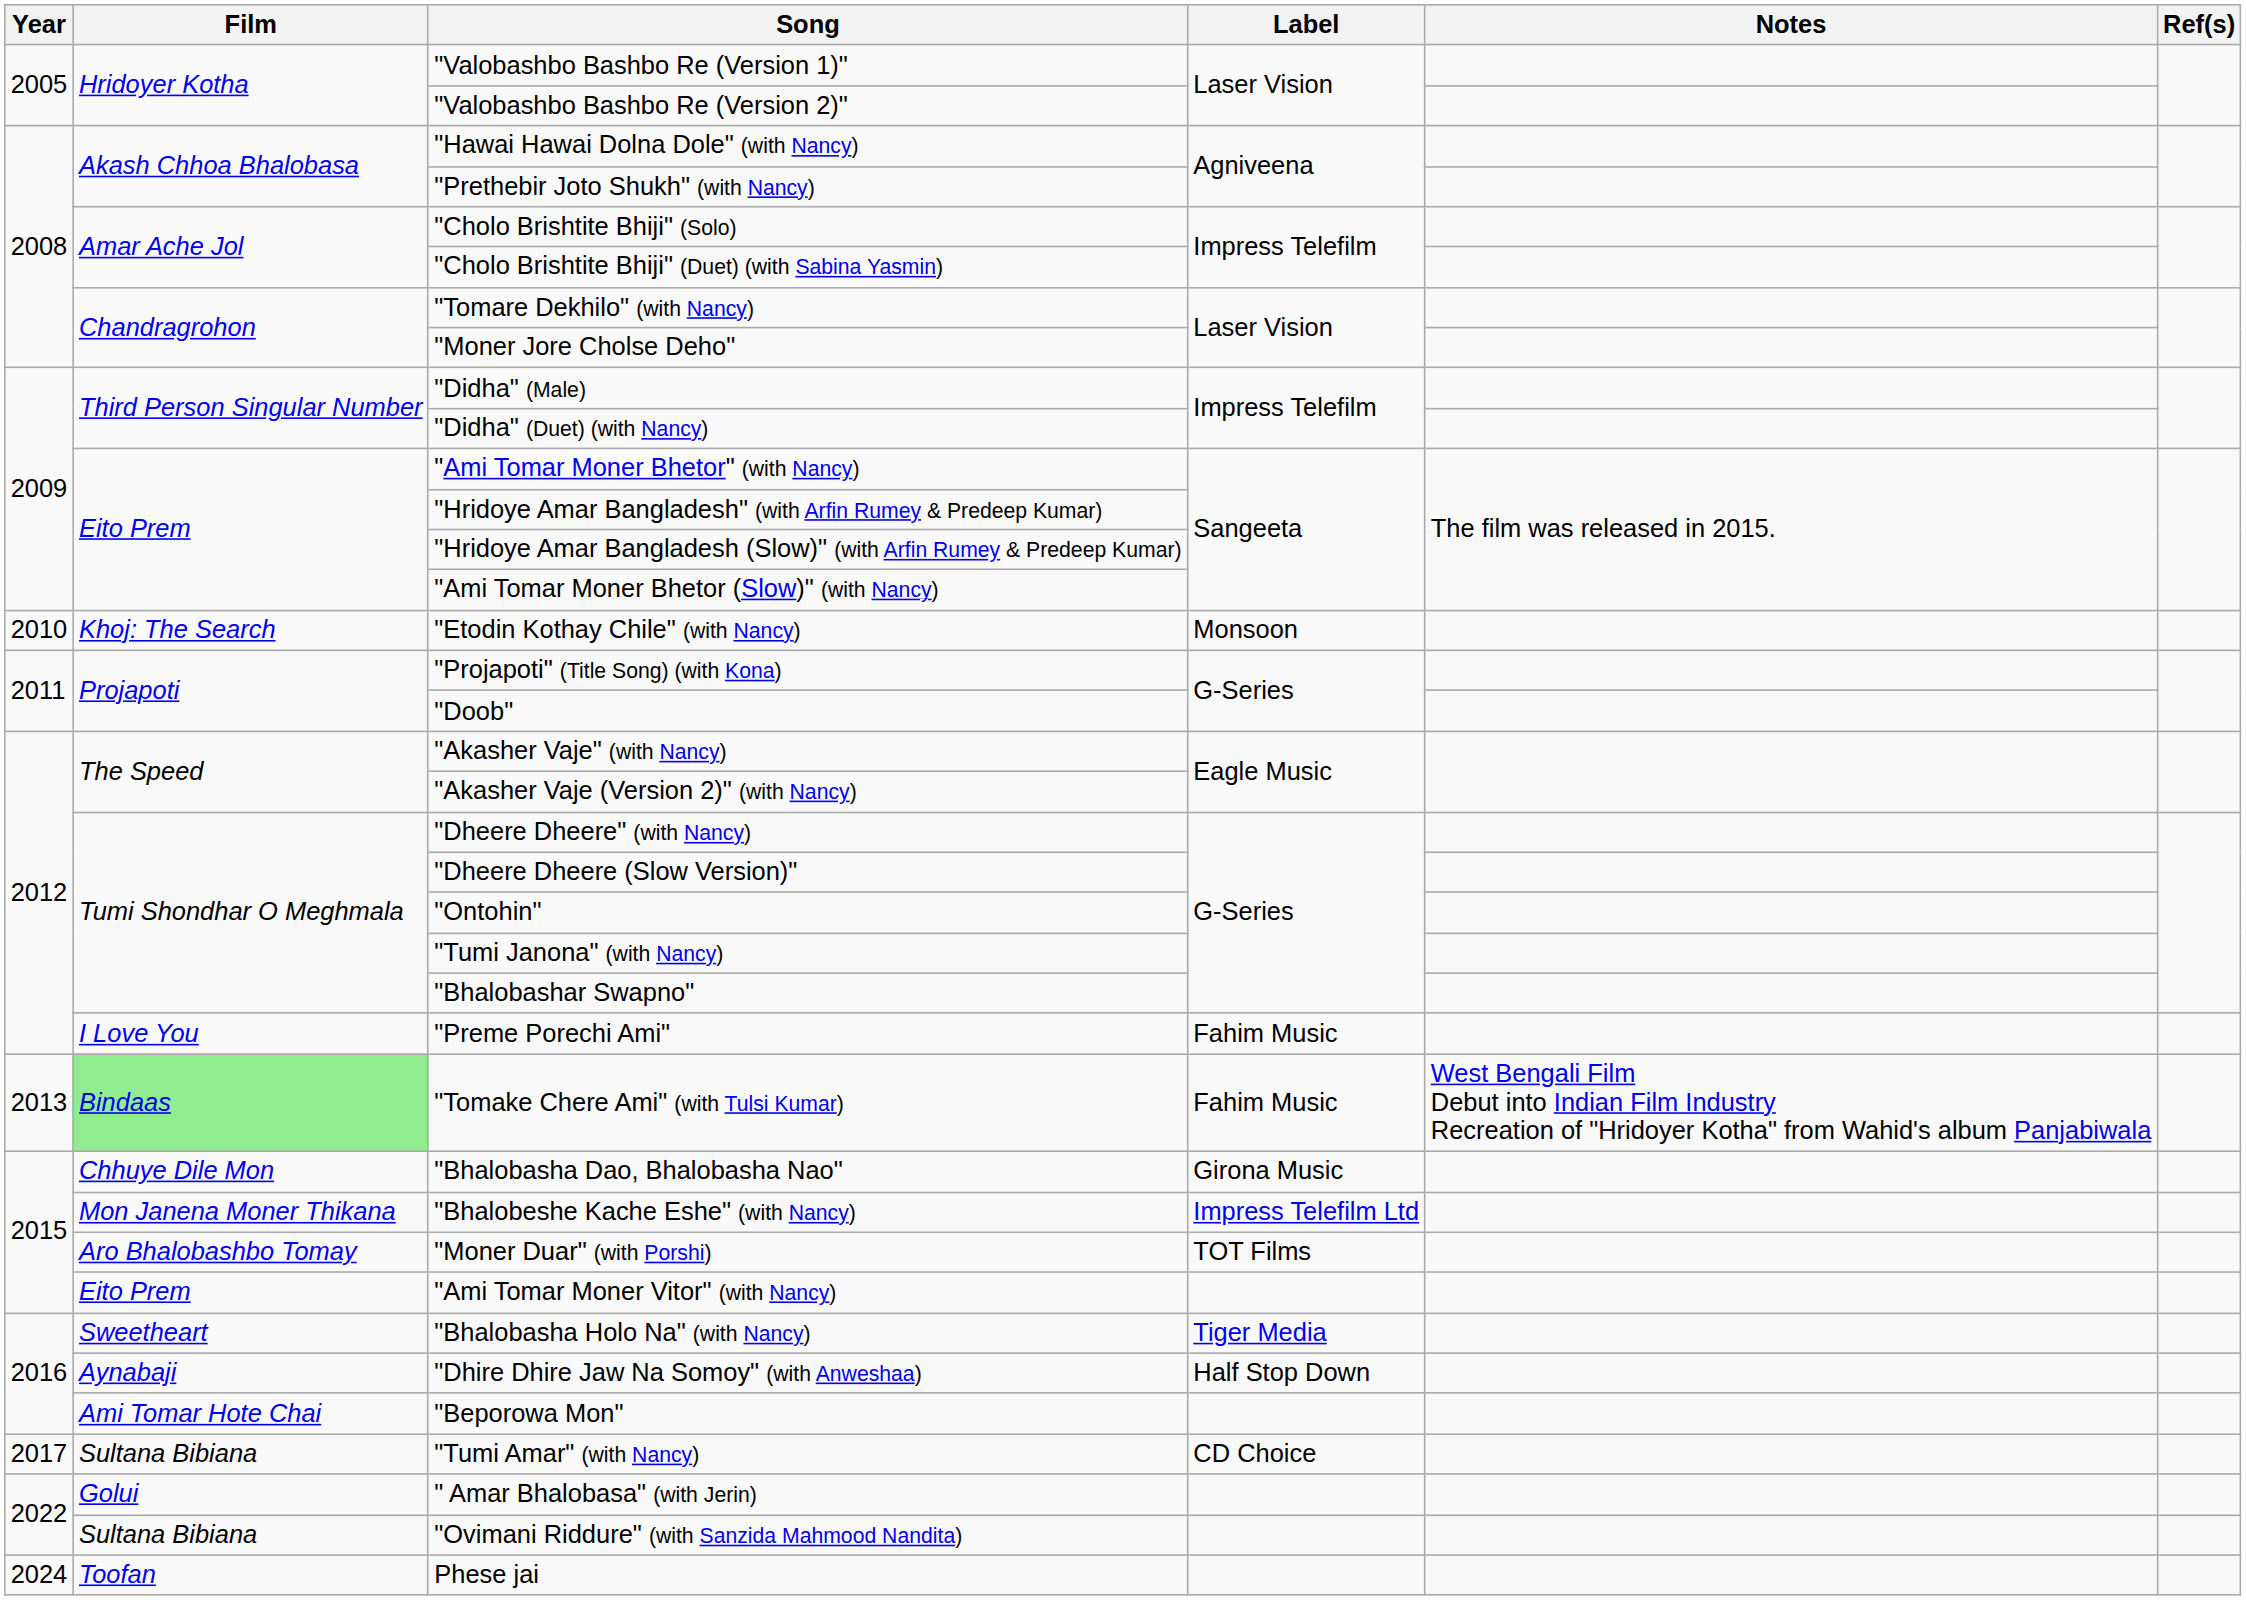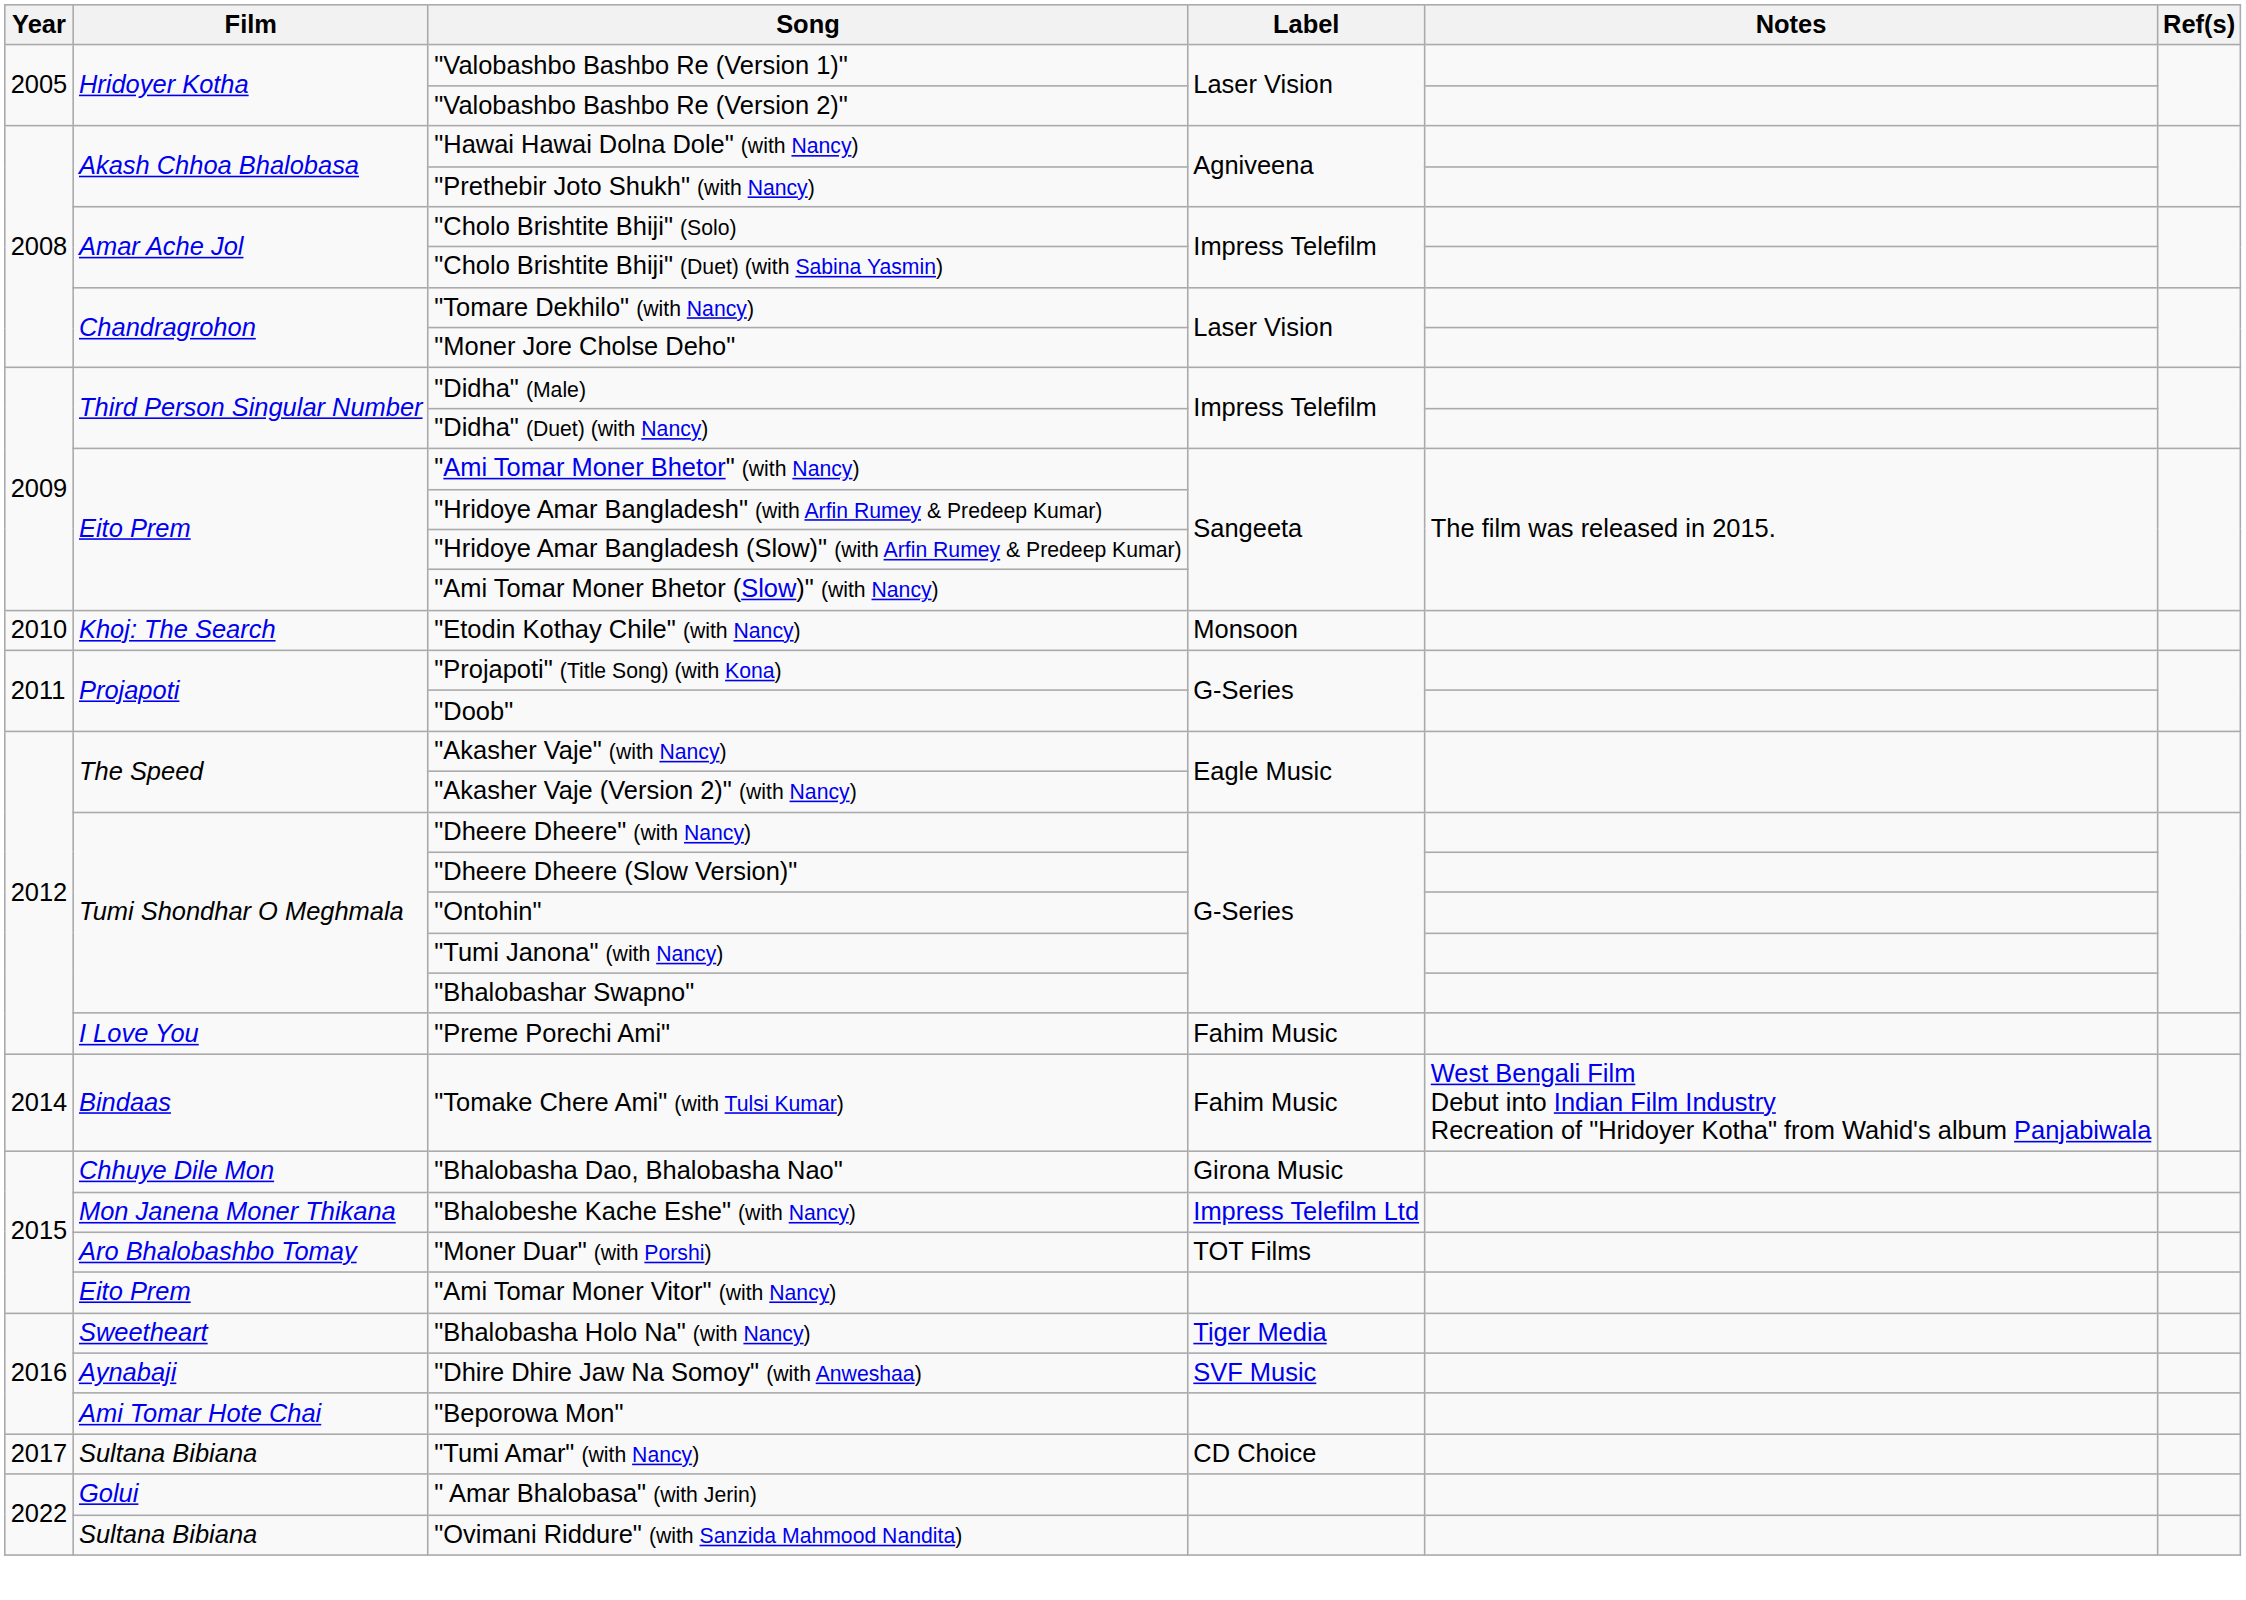"Tomake Chere Ami" (with Tulsi Kumar) | Year: 2013 -> 2014
"Tomake Chere Ami" (with Tulsi Kumar) | Film: lightgreen background -> no background
"Dhire Dhire Jaw Na Somoy" (with Anweshaa) | Label: Half Stop Down -> SVF Music
- row: 2024 | Toofan | Phese jai
